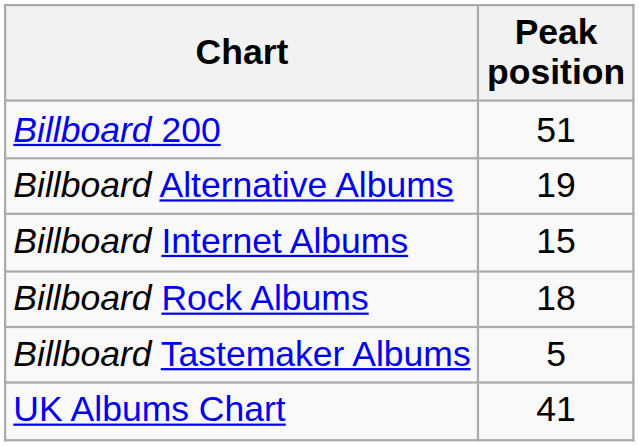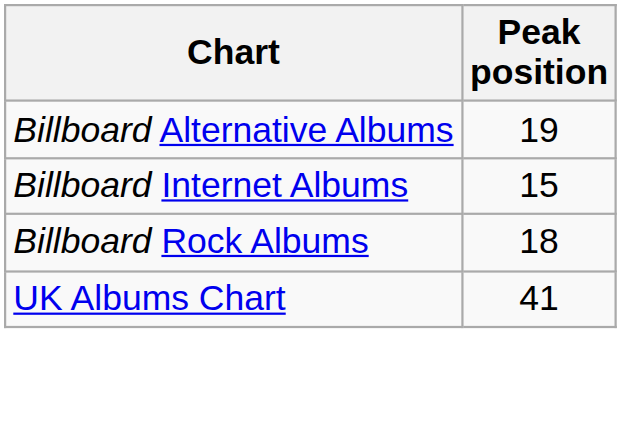- row: Billboard 200 | 51
- row: Billboard Tastemaker Albums | 5
